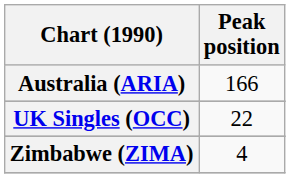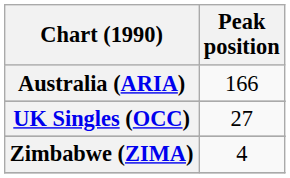UK Singles (OCC) | Peak position: 22 -> 27
